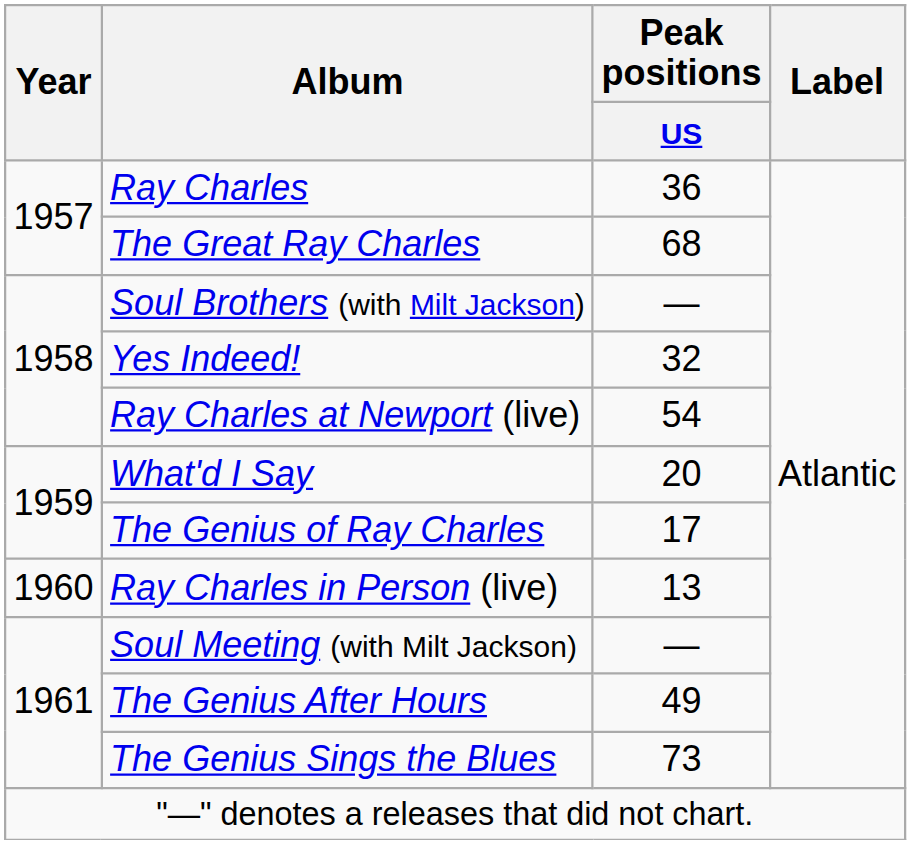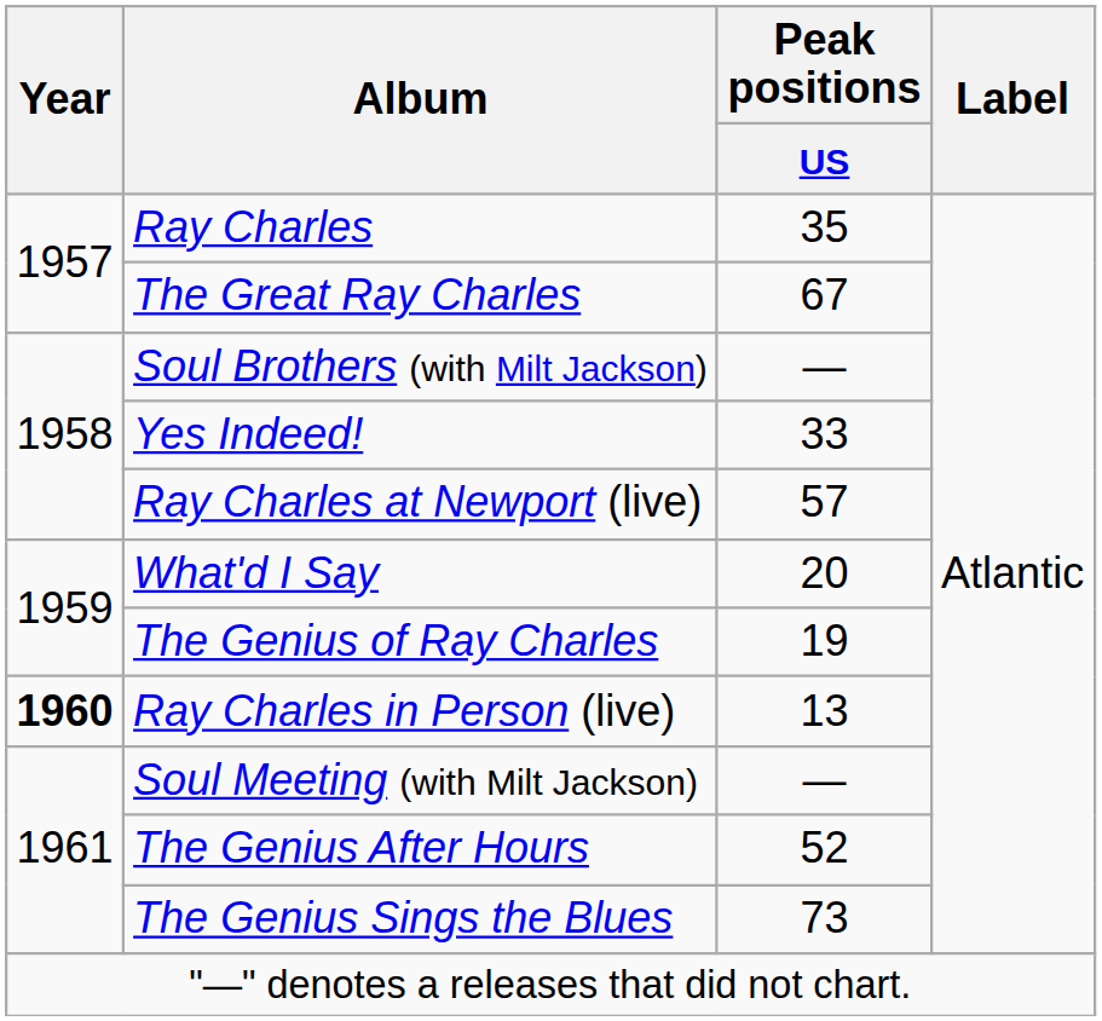Ray Charles | Peak positions / US: 36 -> 35
The Great Ray Charles | Peak positions / US: 68 -> 67
Yes Indeed! | Peak positions / US: 32 -> 33
Ray Charles at Newport (live) | Peak positions / US: 54 -> 57
The Genius of Ray Charles | Peak positions / US: 17 -> 19
Ray Charles in Person (live) | Year: normal -> bold
The Genius After Hours | Peak positions / US: 49 -> 52
